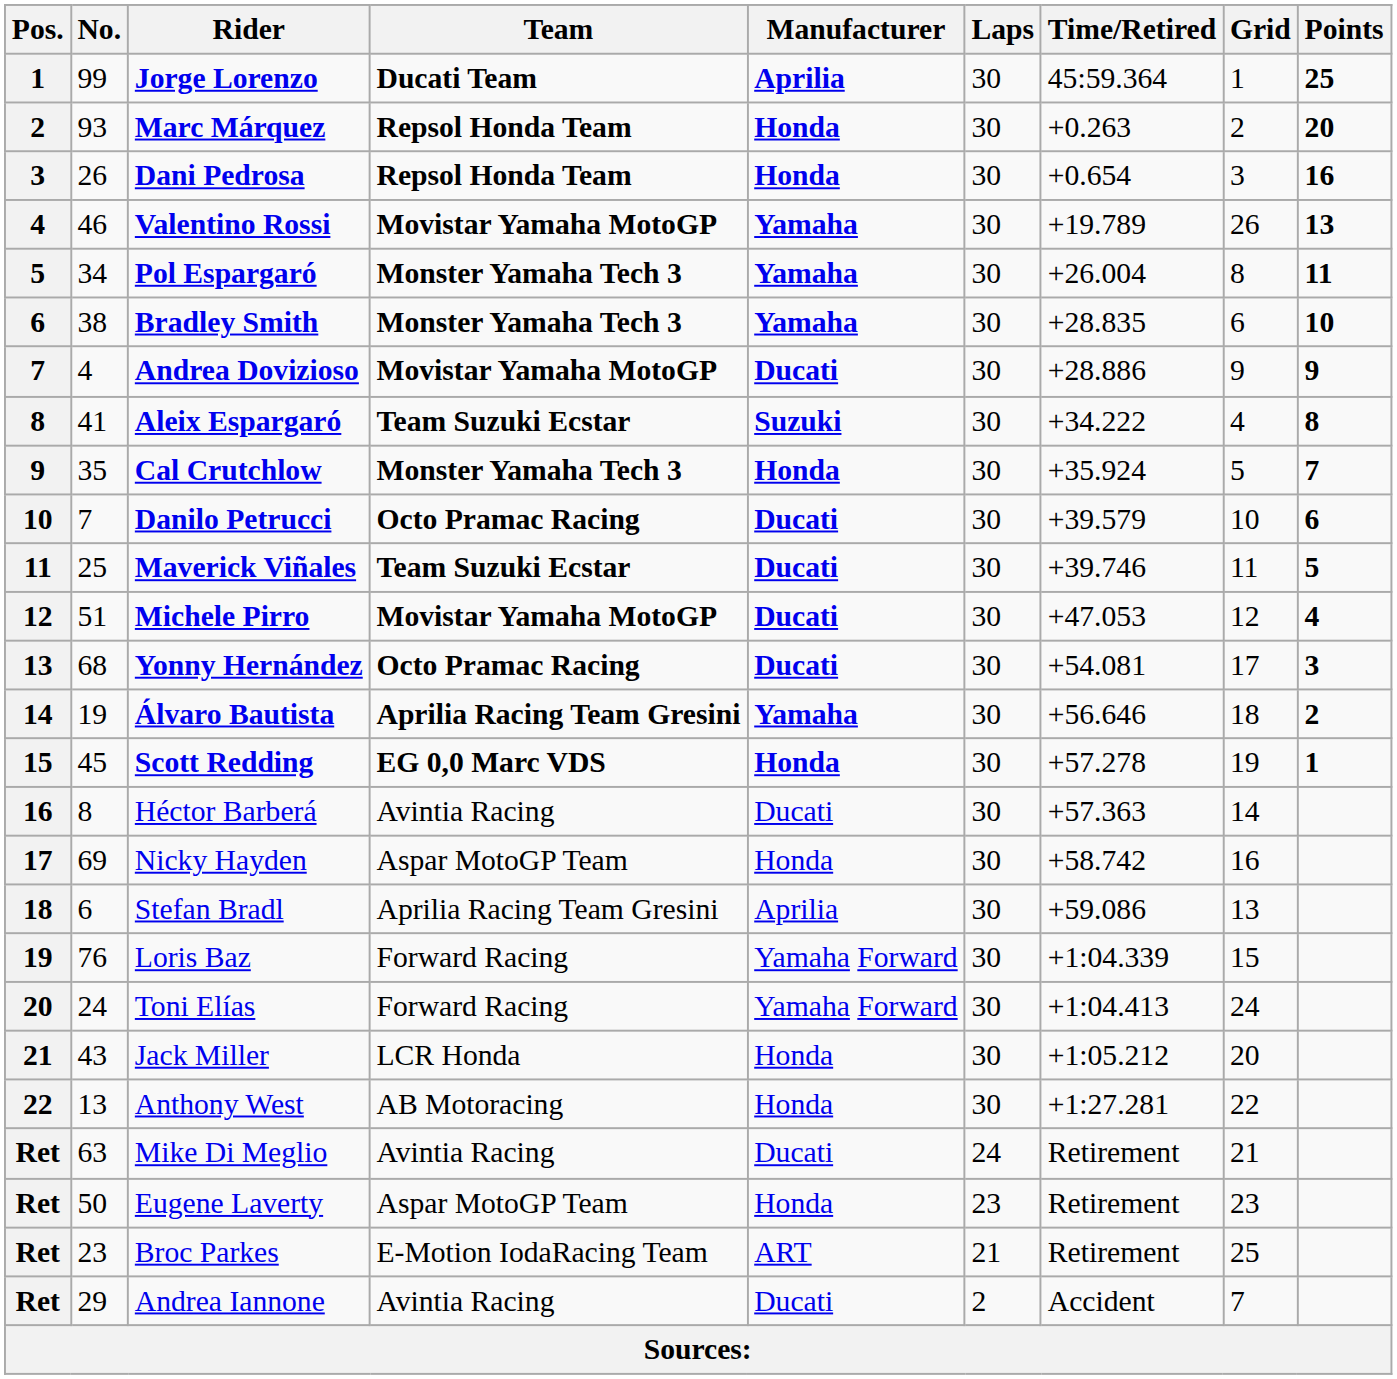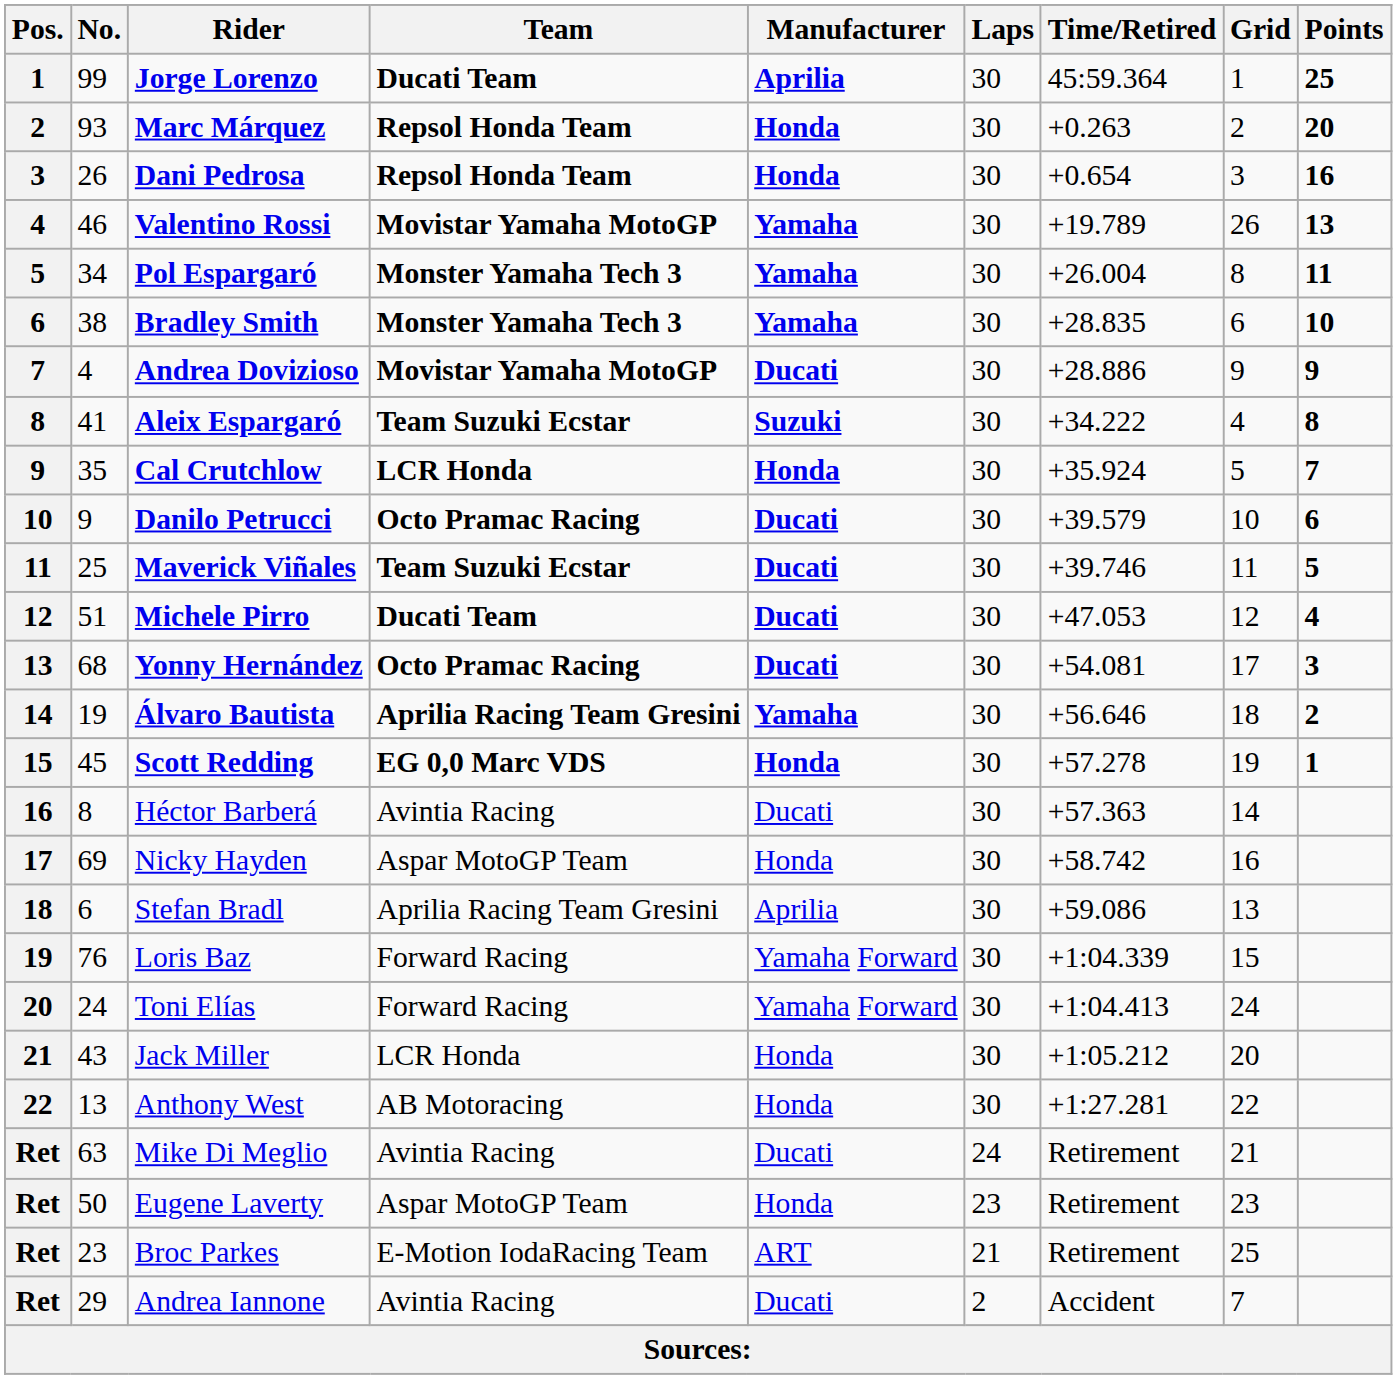Cal Crutchlow | Team: Monster Yamaha Tech 3 -> LCR Honda
Danilo Petrucci | No.: 7 -> 9
Michele Pirro | Team: Movistar Yamaha MotoGP -> Ducati Team
